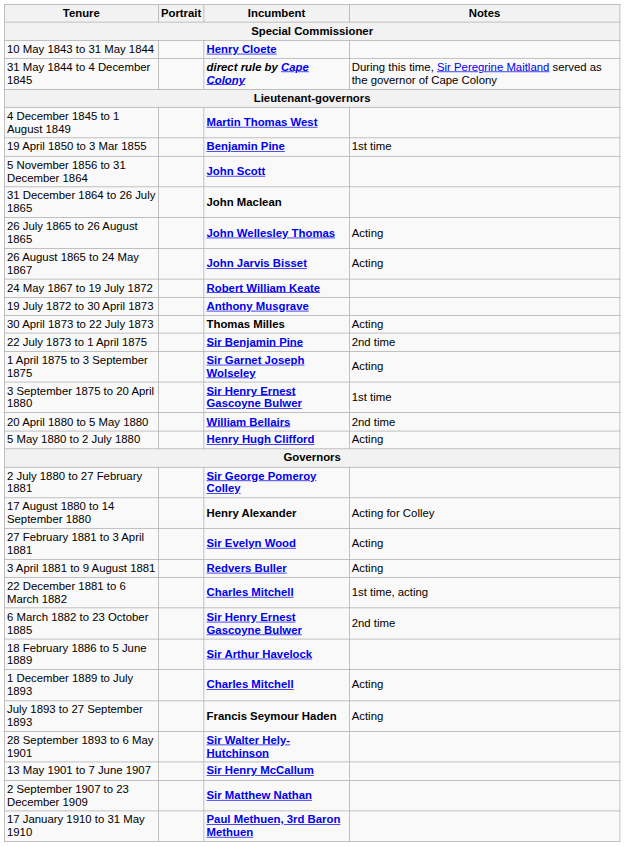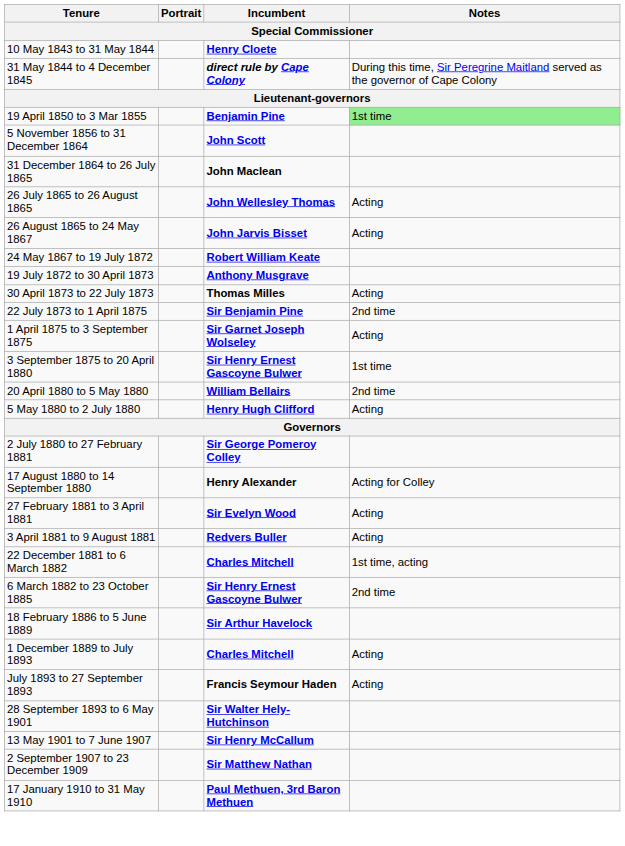- row: 4 December 1845 to 1 August 1849 | Martin Thomas West
19 April 1850 to 3 Mar 1855 | Notes: no background -> lightgreen background
